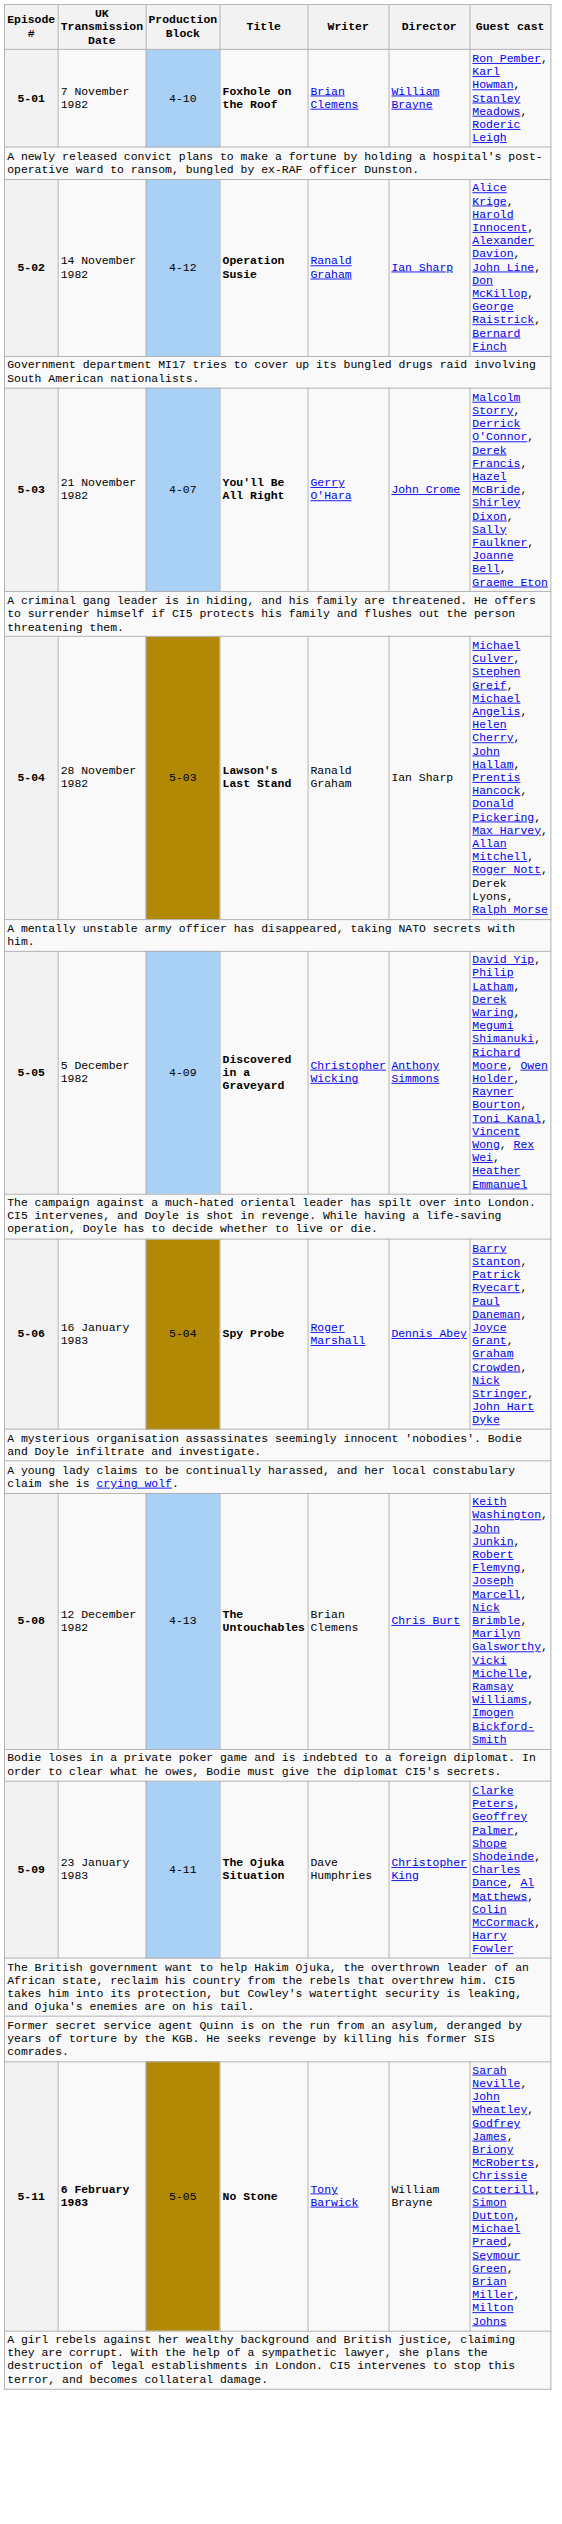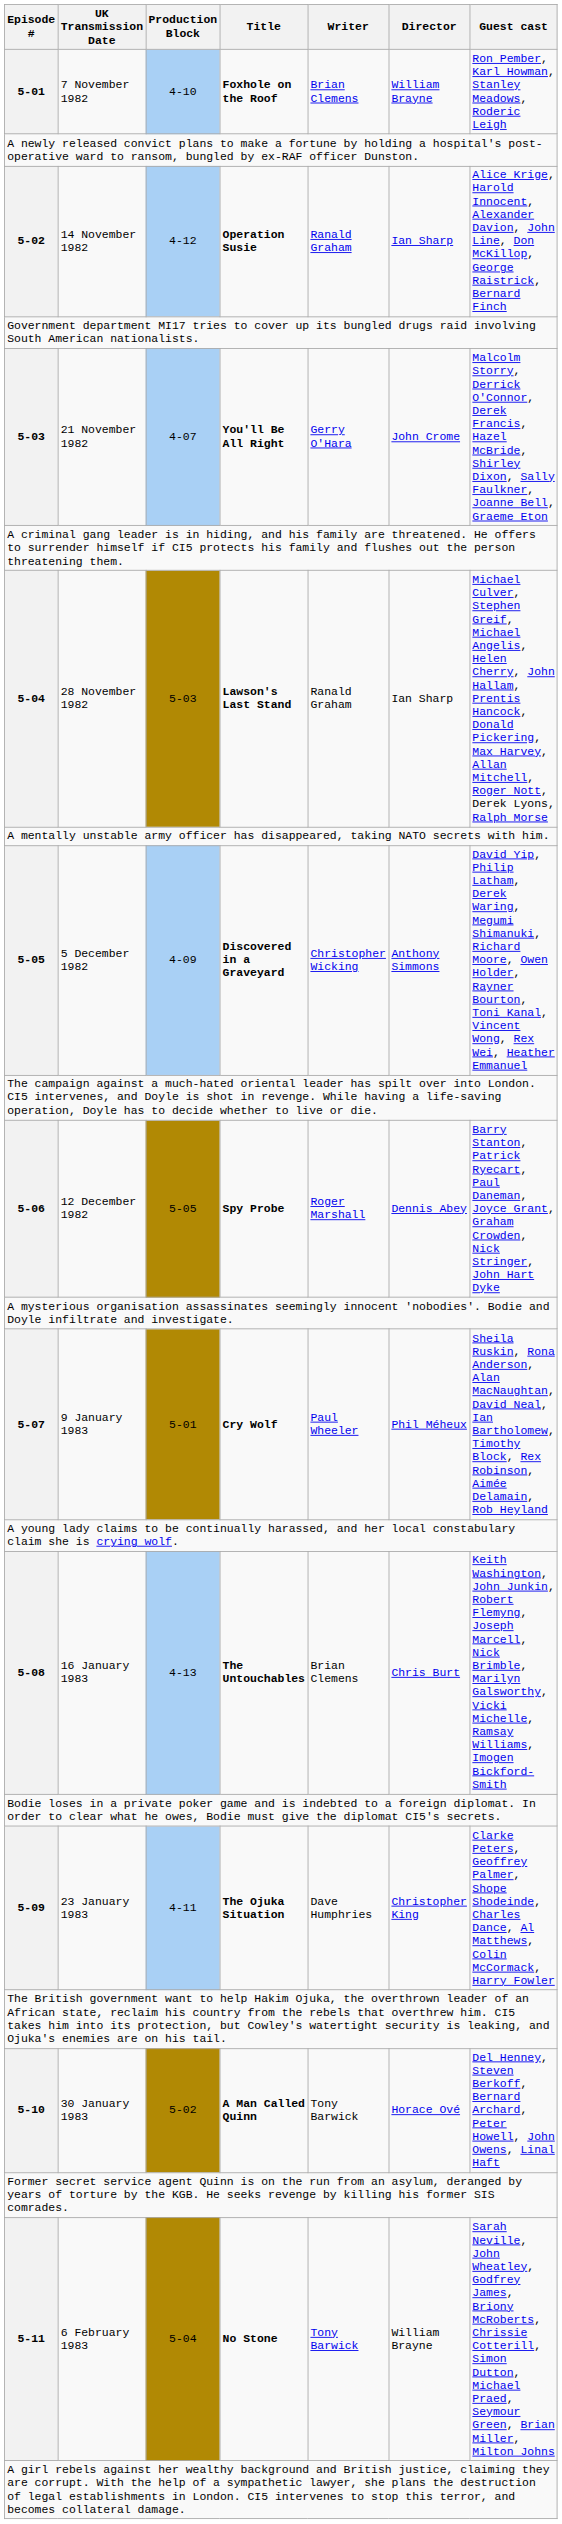5-06 | UK Transmission Date: 16 January 1983 -> 12 December 1982
5-06 | Production Block: 5-04 -> 5-05
+ row: 5-07 | 9 January 1983 | 5-01 | Cry Wolf | Paul Wheeler | Phil Méheux | Sheila Ruskin, Rona Anderson, Alan MacNaughtan, David Neal, Ian Bartholomew, Timothy Block, Rex Robinson, Aimée Delamain, Rob Heyland
5-08 | UK Transmission Date: 12 December 1982 -> 16 January 1983
+ row: 5-10 | 30 January 1983 | 5-02 | A Man Called Quinn | Tony Barwick | Horace Ové | Del Henney, Steven Berkoff, Bernard Archard, Peter Howell, John Owens, Linal Haft
5-11 | UK Transmission Date: bold -> normal
5-11 | Production Block: 5-05 -> 5-04
